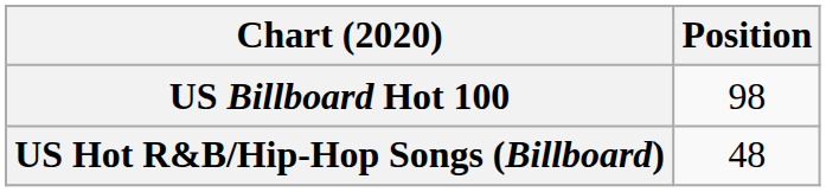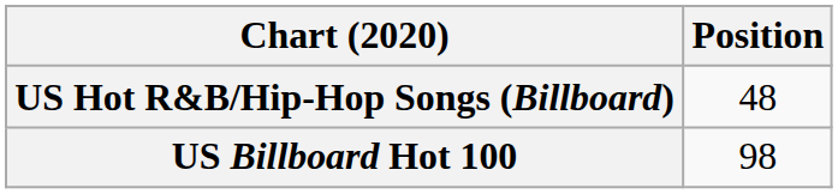rows swapped: US Billboard Hot 100 <-> US Hot R&B/Hip-Hop Songs (Billboard)
